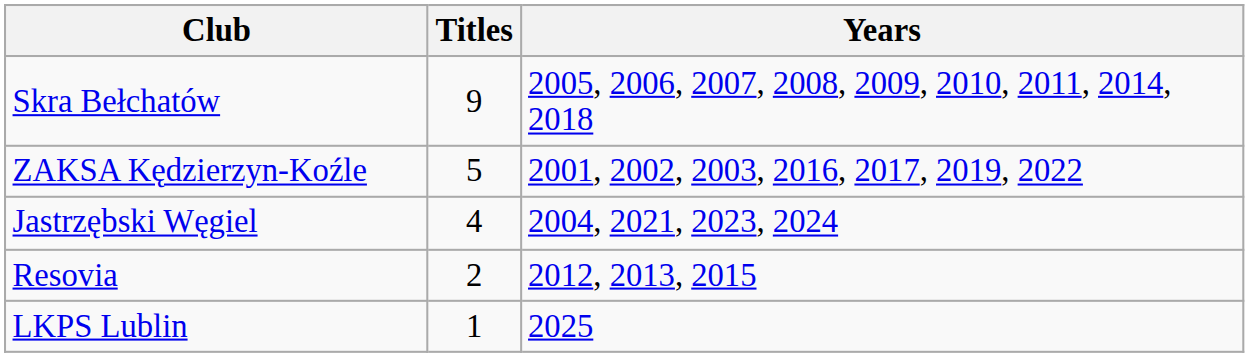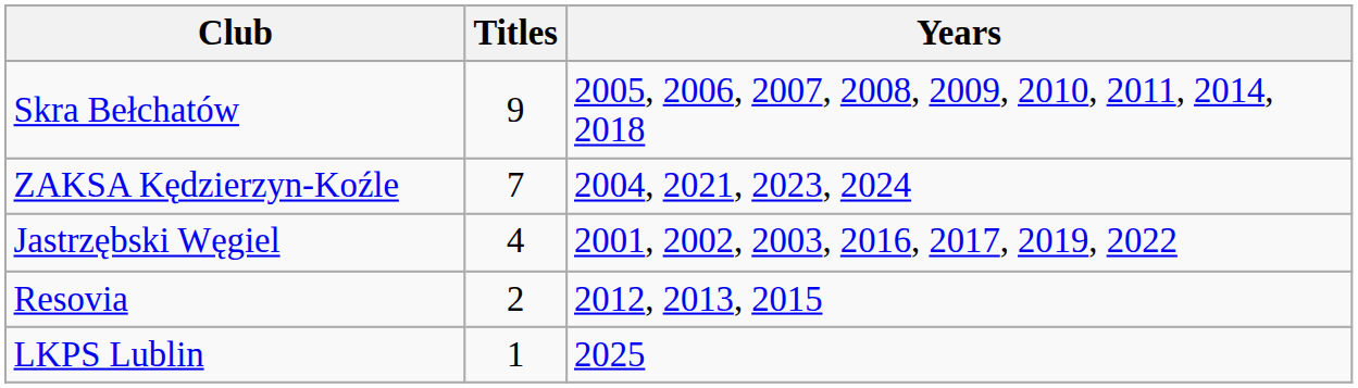ZAKSA Kędzierzyn-Koźle | Titles: 5 -> 7
ZAKSA Kędzierzyn-Koźle | Years: 2001, 2002, 2003, 2016, 2017, 2019, 2022 -> 2004, 2021, 2023, 2024
Jastrzębski Węgiel | Years: 2004, 2021, 2023, 2024 -> 2001, 2002, 2003, 2016, 2017, 2019, 2022
